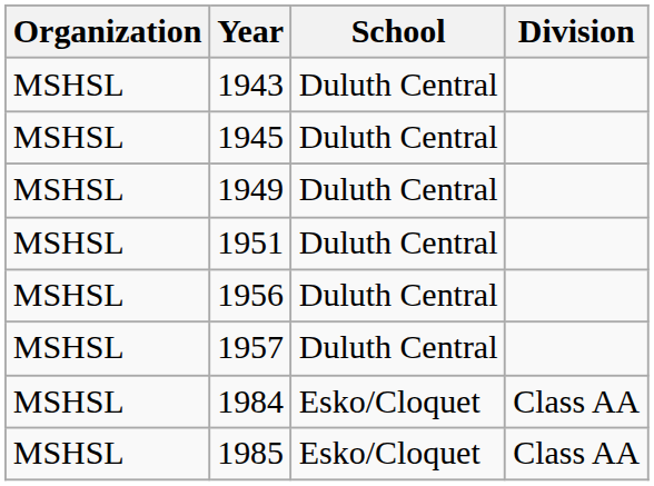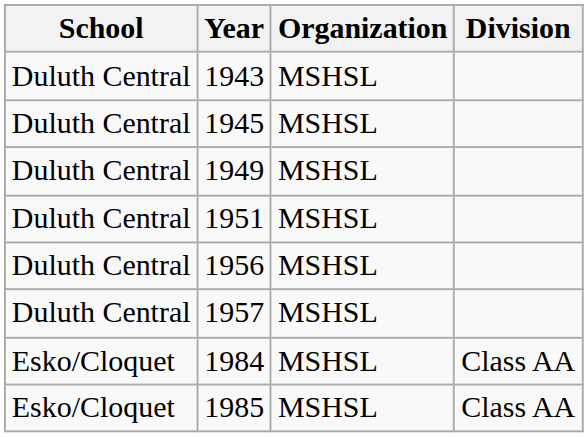columns swapped: School <-> Organization
